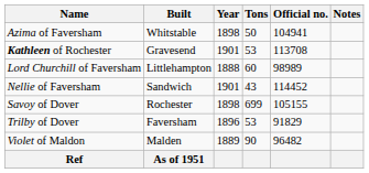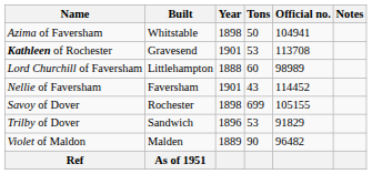Nellie of Faversham | Built: Sandwich -> Faversham
Trilby of Dover | Built: Faversham -> Sandwich
